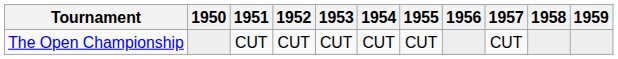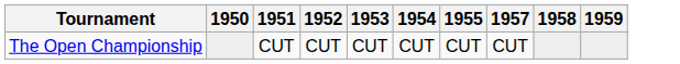- column: 1956
